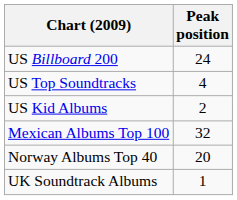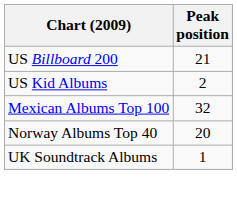US Billboard 200 | Peak position: 24 -> 21
- row: US Top Soundtracks | 4
